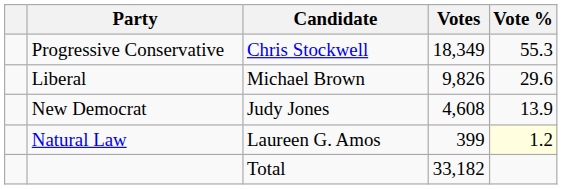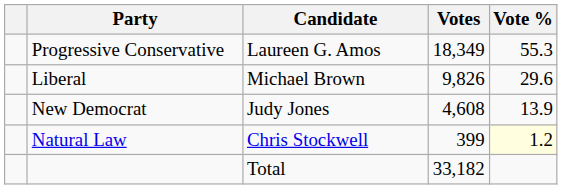Progressive Conservative | Candidate: Chris Stockwell -> Laureen G. Amos
Natural Law | Candidate: Laureen G. Amos -> Chris Stockwell
